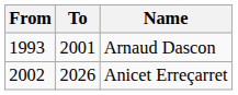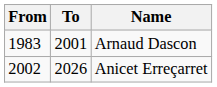Arnaud Dascon | From: 1993 -> 1983
